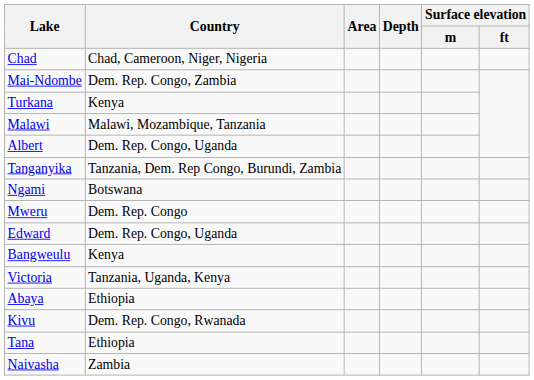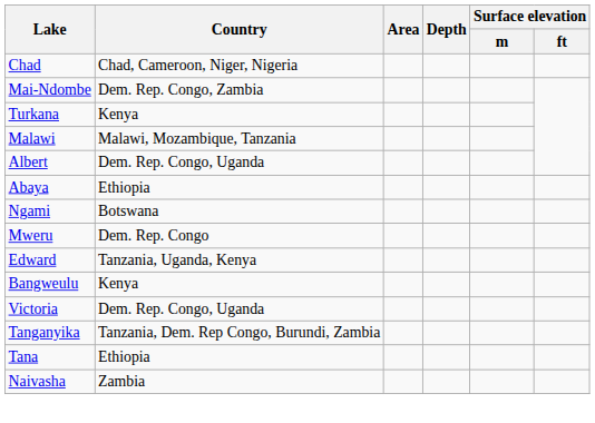rows swapped: Tanganyika <-> Abaya
Edward | Country: Dem. Rep. Congo, Uganda -> Tanzania, Uganda, Kenya
Victoria | Country: Tanzania, Uganda, Kenya -> Dem. Rep. Congo, Uganda
- row: Kivu | Dem. Rep. Congo, Rwanada
